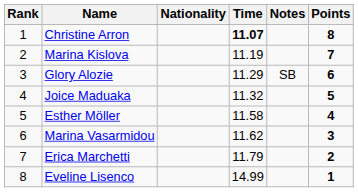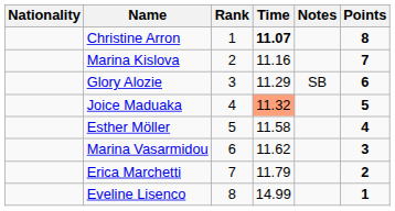columns swapped: Rank <-> Nationality
Marina Kislova | Time: 11.19 -> 11.16
Joice Maduaka | Time: no background -> lightsalmon background
